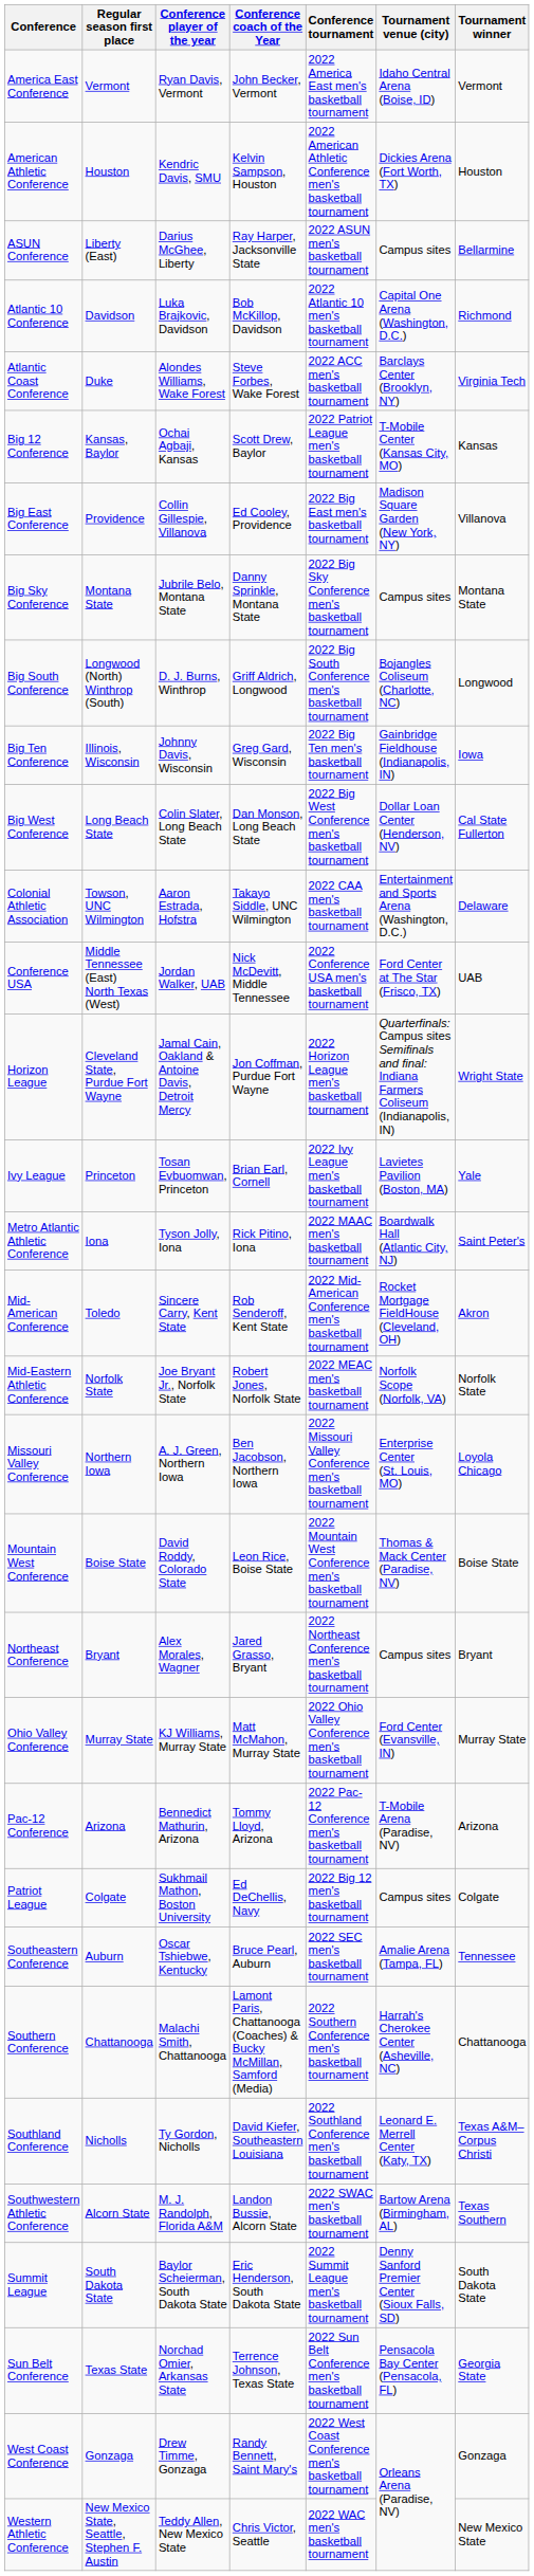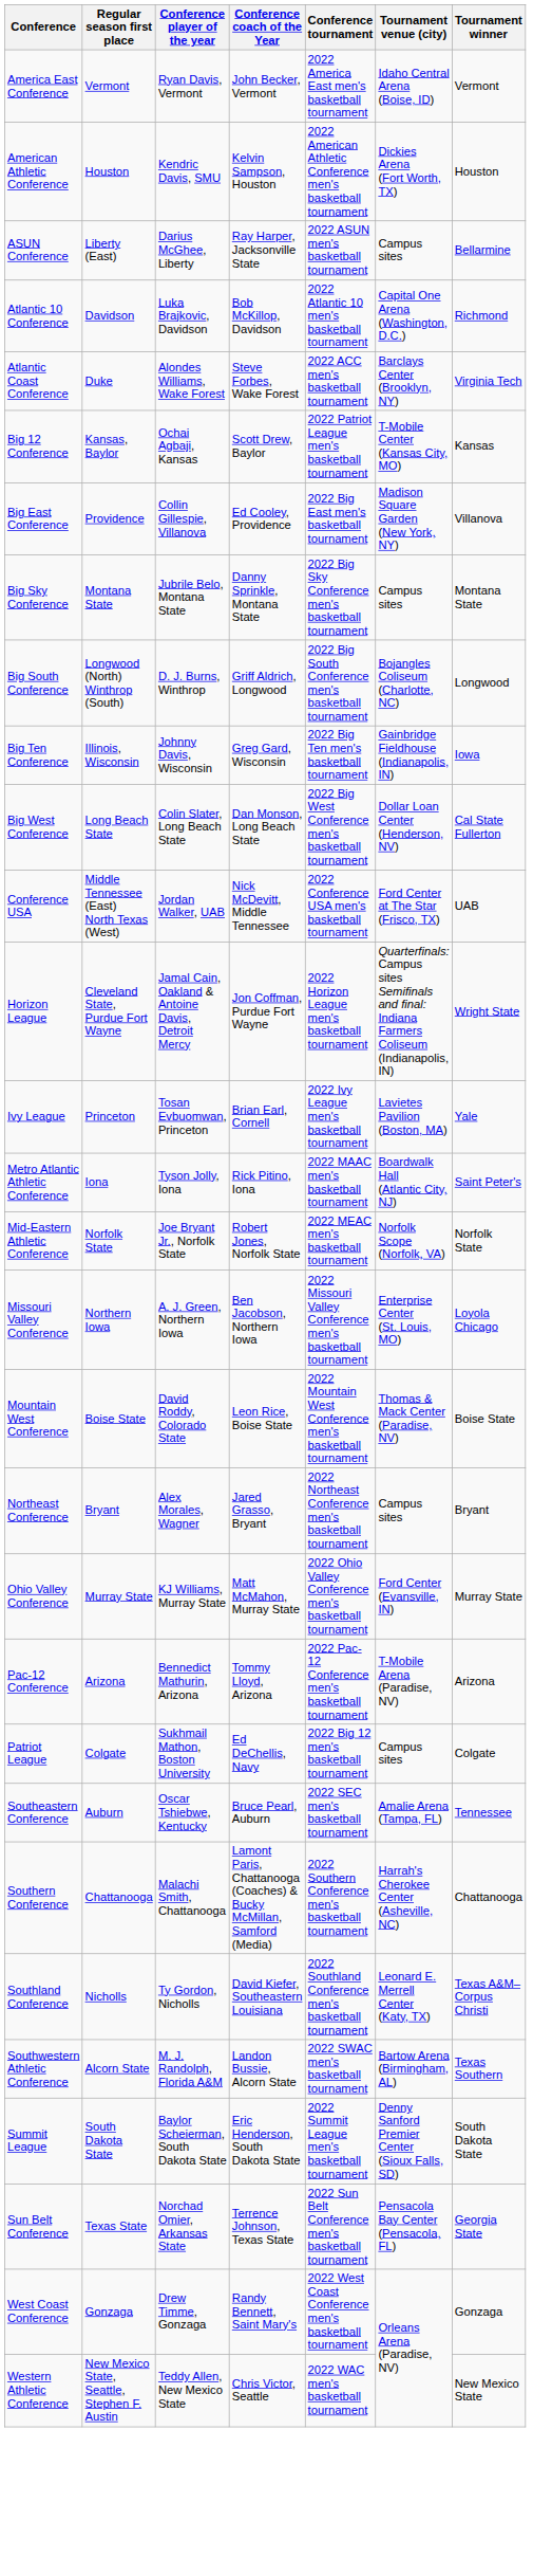- row: Colonial Athletic Association | Towson, UNC Wilmington | Aaron Estrada, Hofstra | Takayo Siddle, UNC Wilmington | 2022 CAA men's basketball tournament | Entertainment and Sports Arena (Washington, D.C.) | Delaware
- row: Mid-American Conference | Toledo | Sincere Carry, Kent State | Rob Senderoff, Kent State | 2022 Mid-American Conference men's basketball tournament | Rocket Mortgage FieldHouse (Cleveland, OH) | Akron
